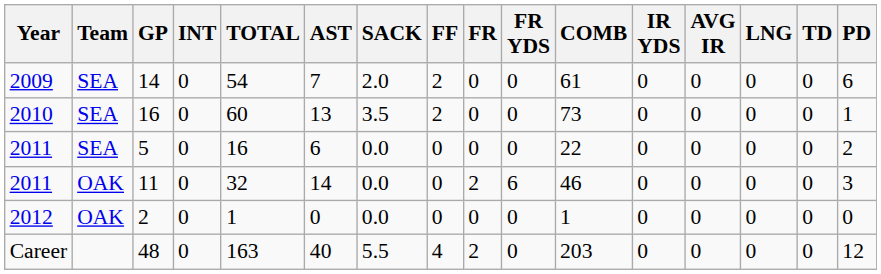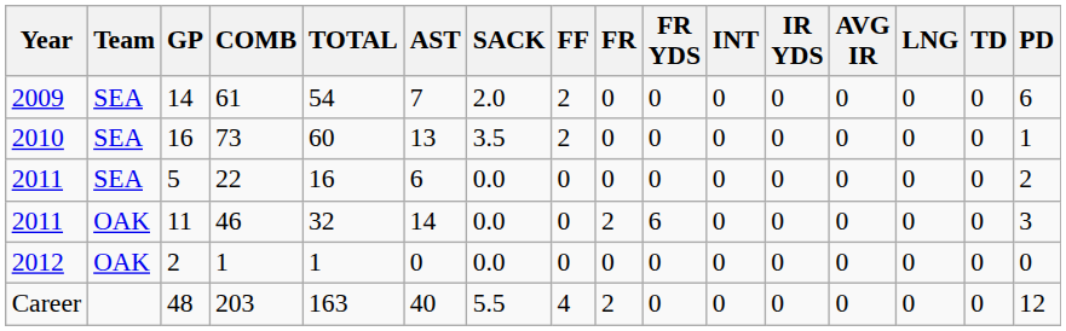columns swapped: COMB <-> INT
